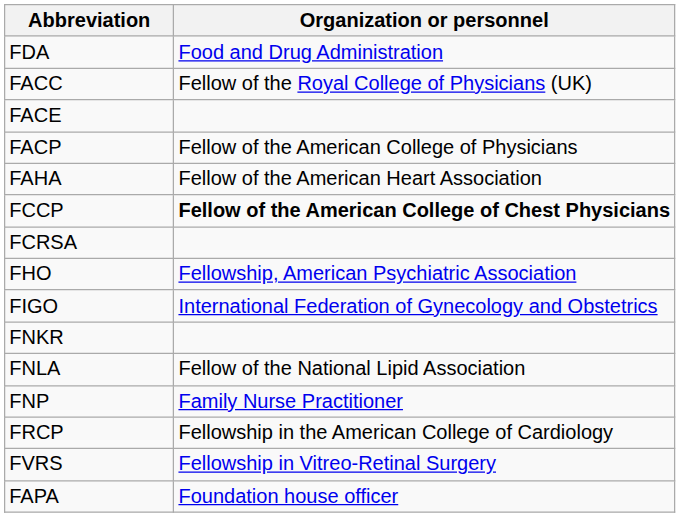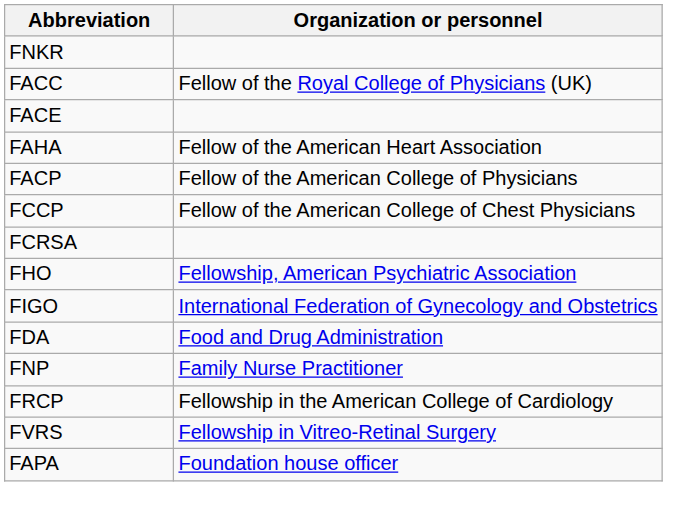rows swapped: FDA <-> FNKR
rows swapped: FACP <-> FAHA
FCCP | Organization or personnel: bold -> normal
- row: FNLA | Fellow of the National Lipid Association
